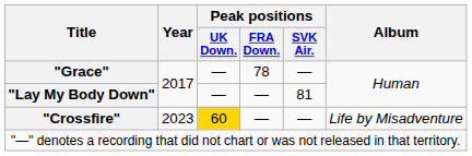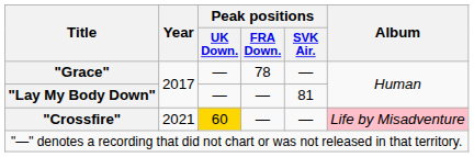"Crossfire" | Year: 2023 -> 2021
"Crossfire" | Album: no background -> pink background
